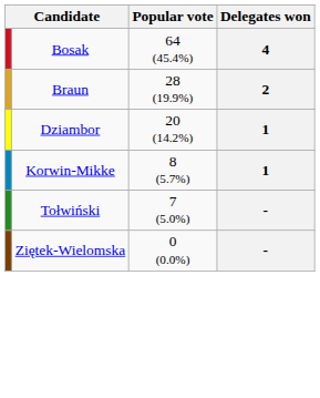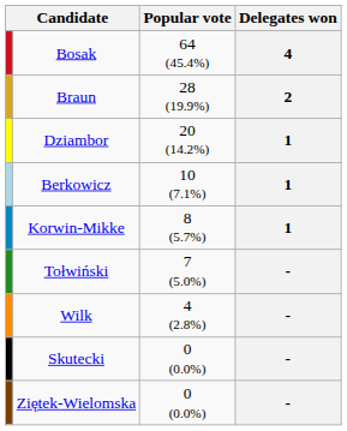+ row: Berkowicz | 10 (7.1%) | 1
+ row: Wilk | 4 (2.8%) | -
+ row: Skutecki | 0 (0.0%) | -
